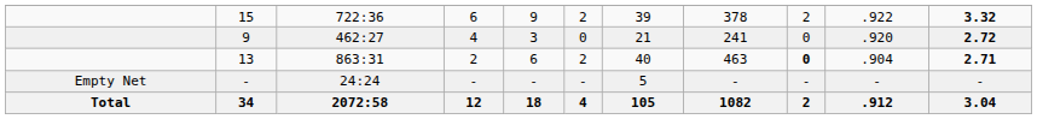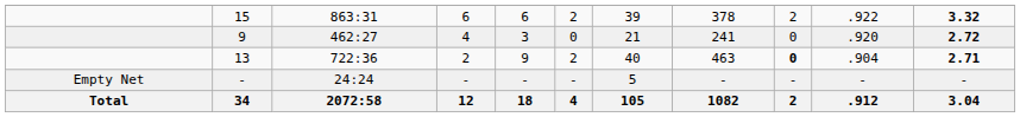15 | column 3: 722:36 -> 863:31
15 | column 5: 9 -> 6
13 | column 3: 863:31 -> 722:36
13 | column 5: 6 -> 9
